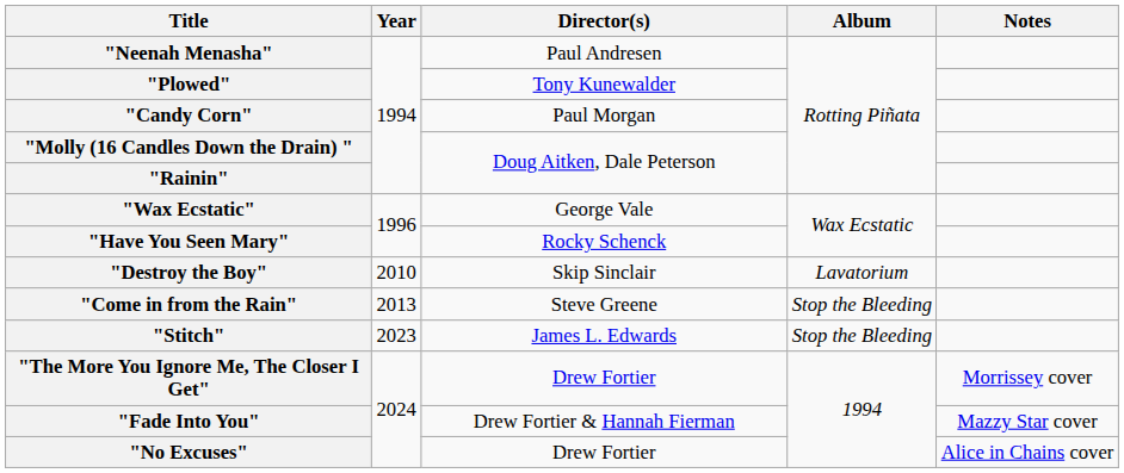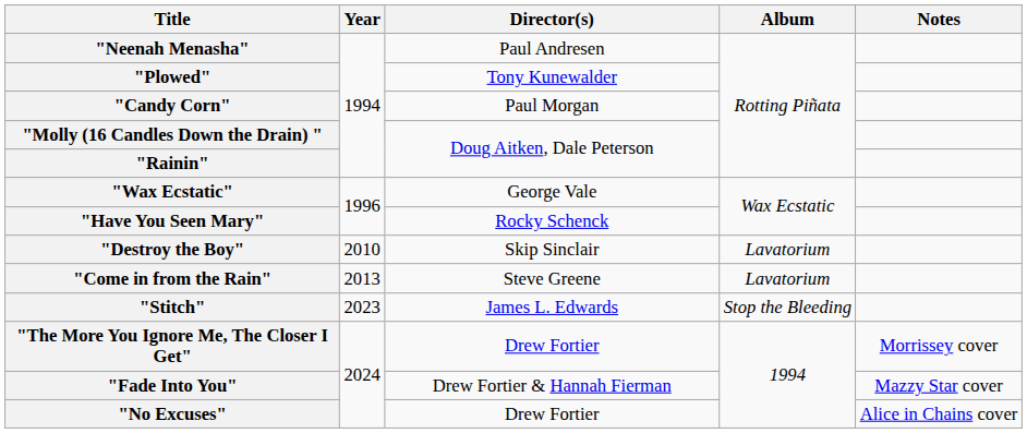"Come in from the Rain" | Album: Stop the Bleeding -> Lavatorium
